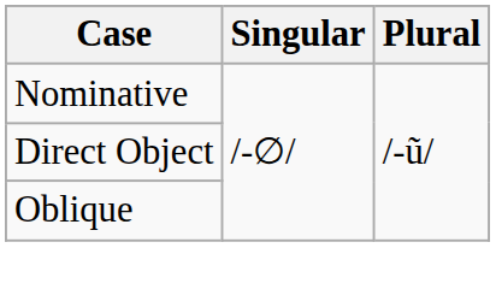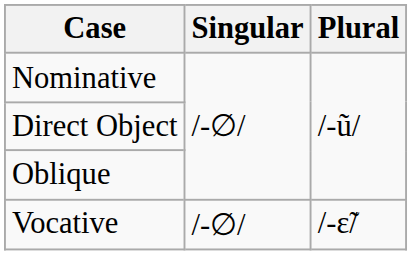+ row: Vocative | /-∅/ | /-ɛ̃/
